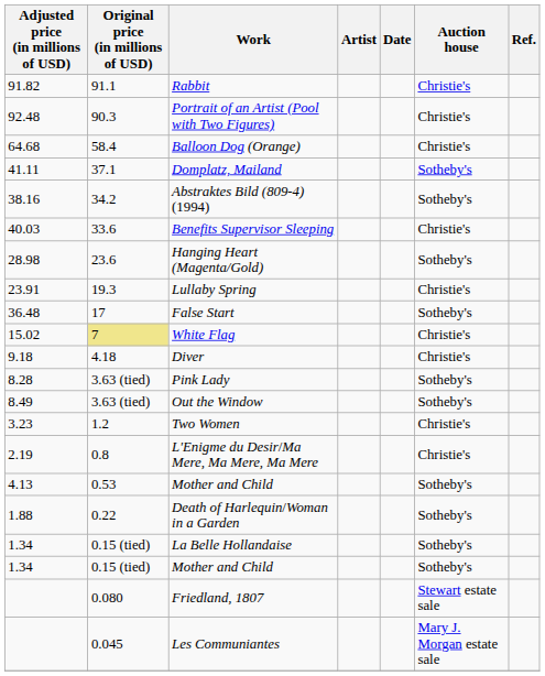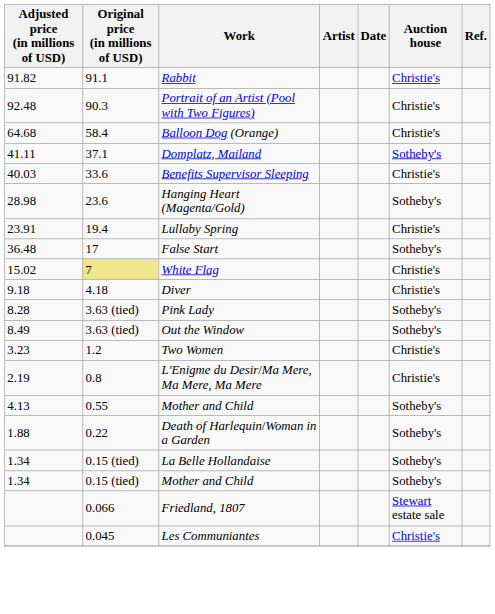- row: 38.16 | 34.2 | Abstraktes Bild (809-4) (1994) | Sotheby's
Lullaby Spring | Original price (in millions of USD): 19.3 -> 19.4
4.13 / Mother and Child | Original price (in millions of USD): 0.53 -> 0.55
Friedland, 1807 | Original price (in millions of USD): 0.080 -> 0.066
Les Communiantes | Auction house: Mary J. Morgan estate sale -> Christie's
